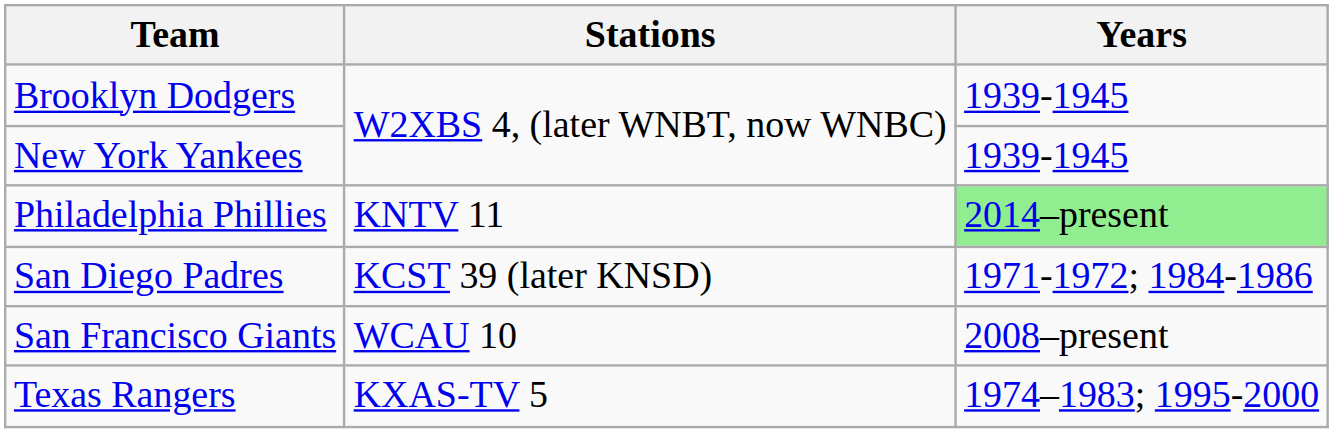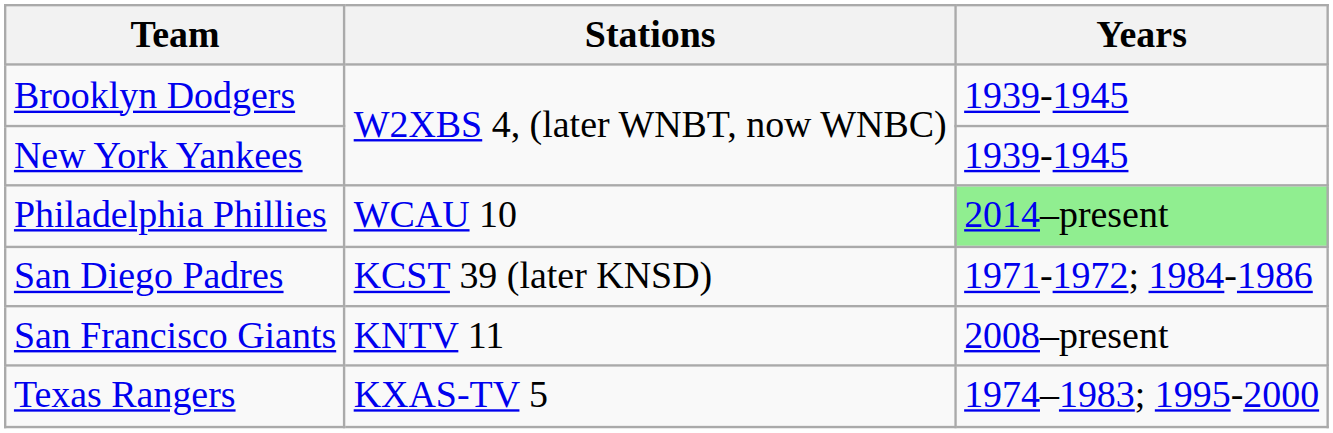Philadelphia Phillies | Stations: KNTV 11 -> WCAU 10
San Francisco Giants | Stations: WCAU 10 -> KNTV 11
